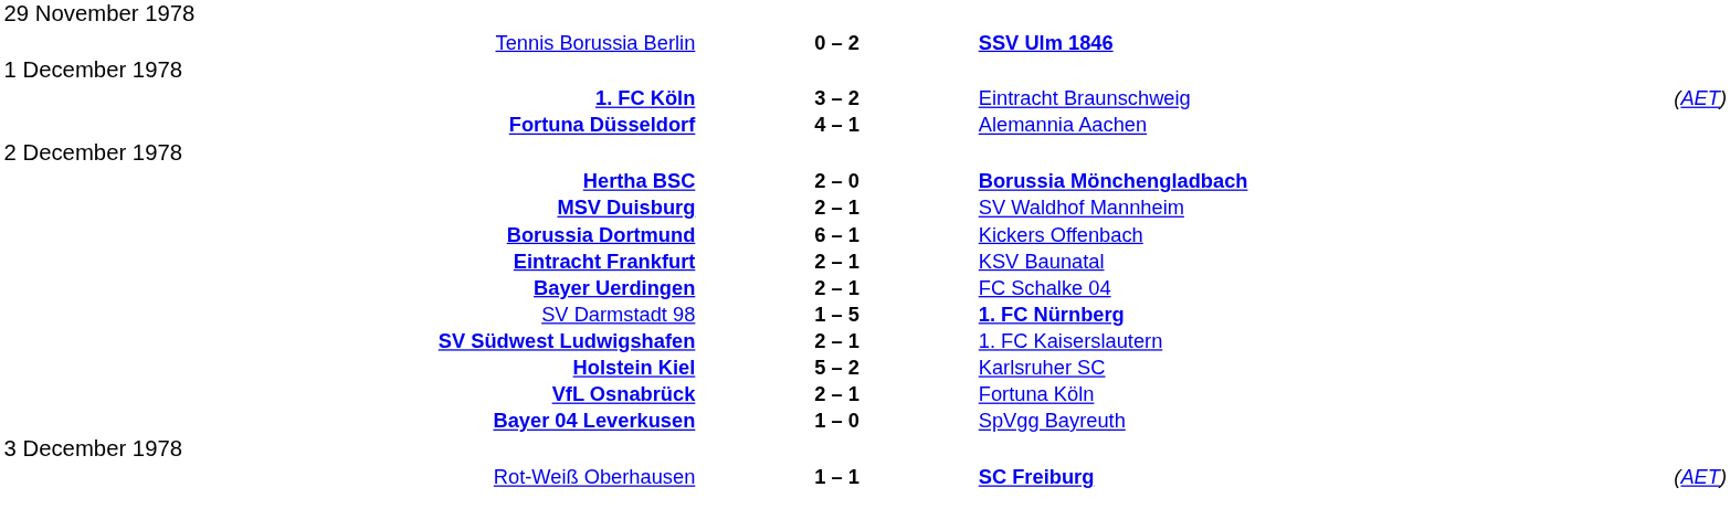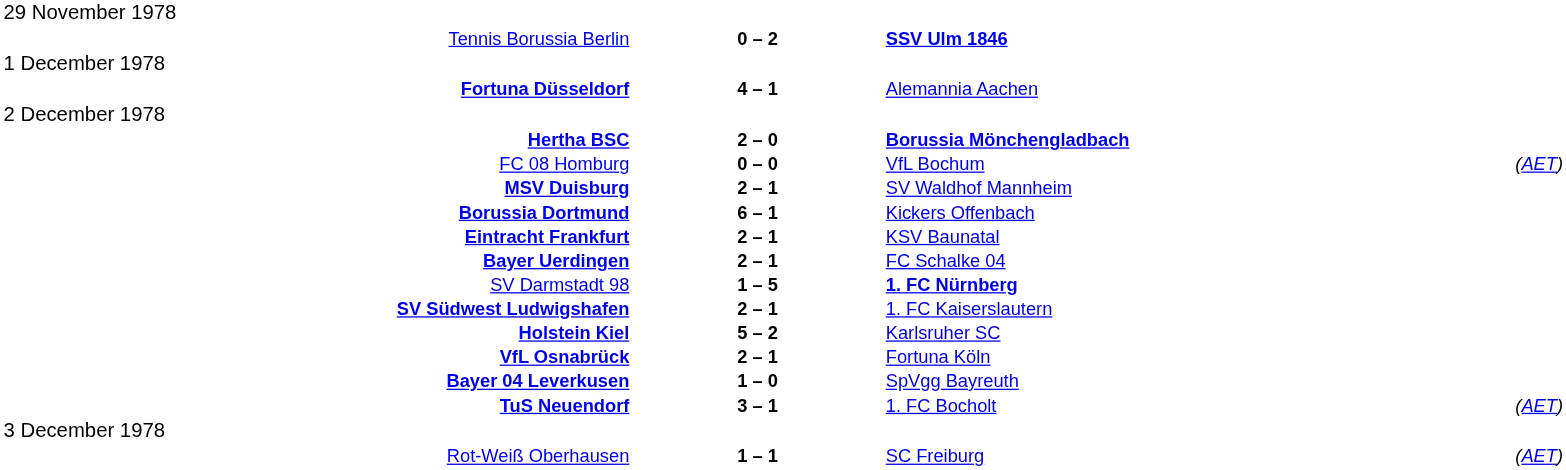- row: 1. FC Köln | 3 – 2 | Eintracht Braunschweig | (AET)
+ row: FC 08 Homburg | 0 – 0 | VfL Bochum | (AET)
+ row: TuS Neuendorf | 3 – 1 | 1. FC Bocholt | (AET)
Rot-Weiß Oberhausen | column 3: bold -> normal
